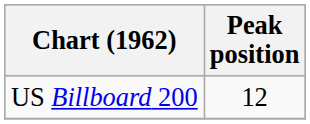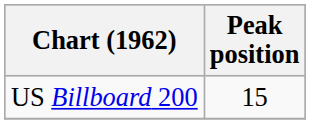US Billboard 200 | Peak position: 12 -> 15
